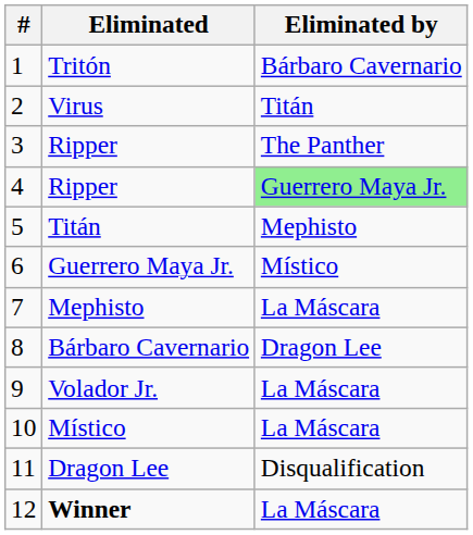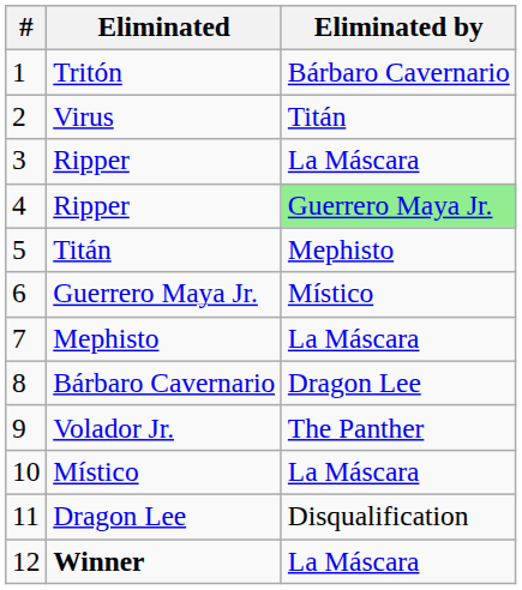3 / Ripper | Eliminated by: The Panther -> La Máscara
Volador Jr. | Eliminated by: La Máscara -> The Panther
